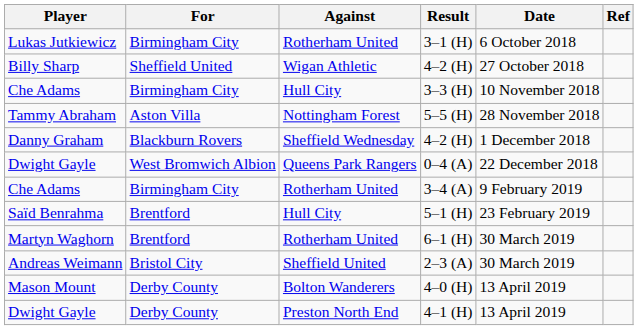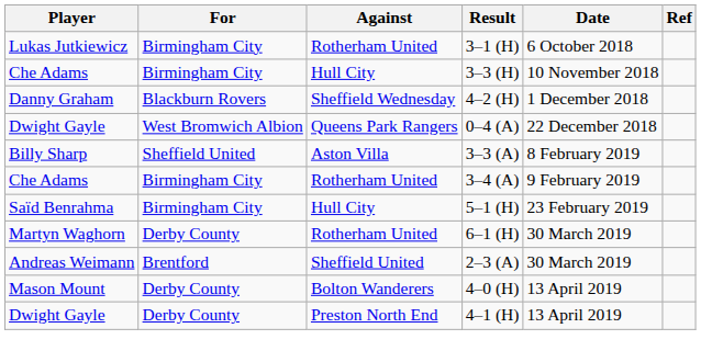- row: Billy Sharp | Sheffield United | Wigan Athletic | 4–2 (H) | 27 October 2018
- row: Tammy Abraham | Aston Villa | Nottingham Forest | 5–5 (H) | 28 November 2018
+ row: Billy Sharp | Sheffield United | Aston Villa | 3–3 (A) | 8 February 2019
5–1 (H) | For: Brentford -> Birmingham City
6–1 (H) | For: Brentford -> Derby County
2–3 (A) | For: Bristol City -> Brentford
